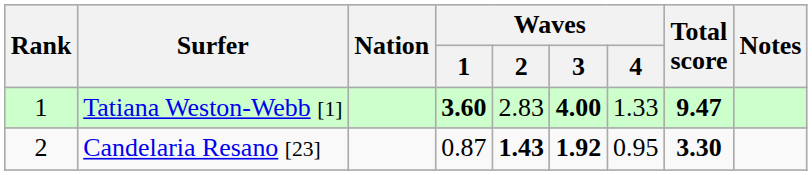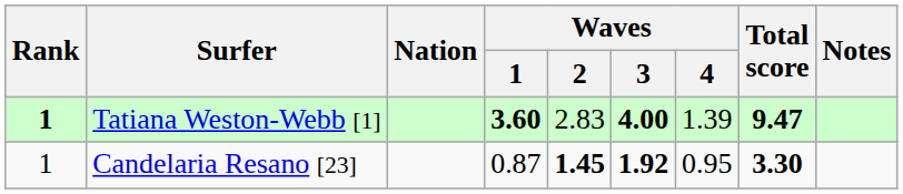Tatiana Weston-Webb [1] | Rank: normal -> bold
Tatiana Weston-Webb [1] | Waves / 4: 1.33 -> 1.39
Candelaria Resano [23] | Rank: 2 -> 1
Candelaria Resano [23] | Waves / 2: 1.43 -> 1.45
